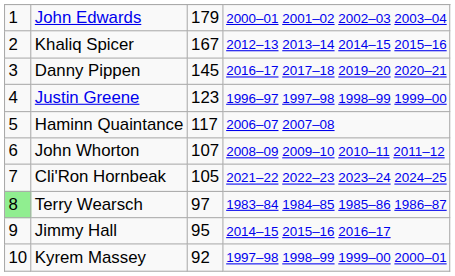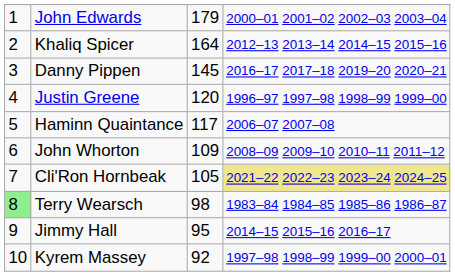Khaliq Spicer | column 3: 167 -> 164
Justin Greene | column 3: 123 -> 120
John Whorton | column 3: 107 -> 109
Cli'Ron Hornbeak | column 4: no background -> khaki background
Terry Wearsch | column 3: 97 -> 98
